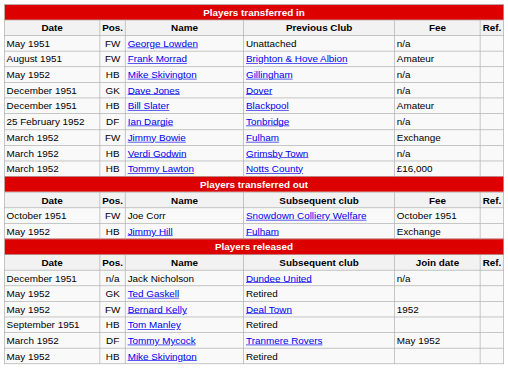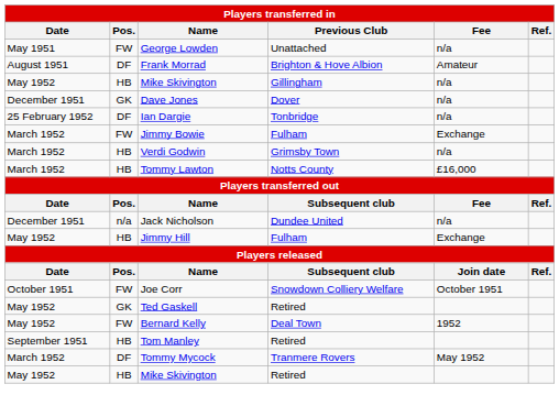Frank Morrad | Pos.: FW -> DF
- row: December 1951 | HB | Bill Slater | Blackpool | Amateur
rows swapped: Jack Nicholson <-> Joe Corr
